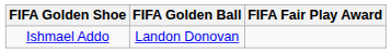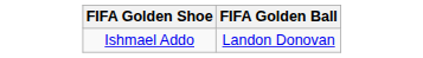- column: FIFA Fair Play Award
